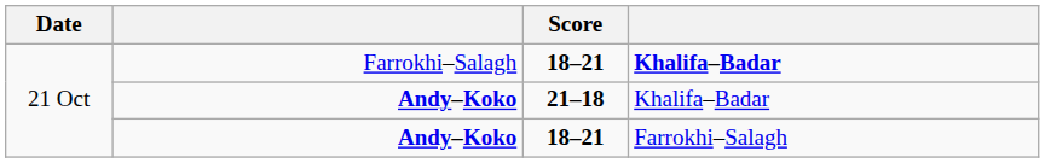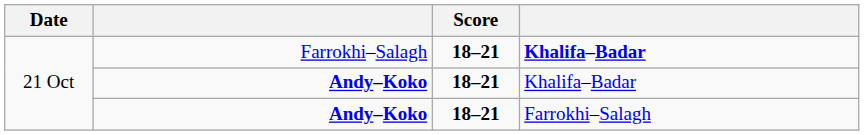Andy–Koko / Khalifa–Badar | Score: 21–18 -> 18–21
